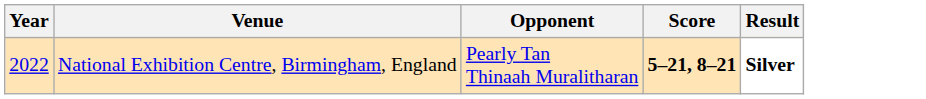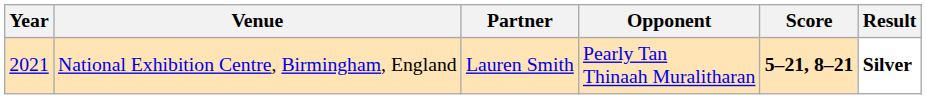+ column: Partner | Lauren Smith
National Exhibition Centre, Birmingham, England | Year: 2022 -> 2021
